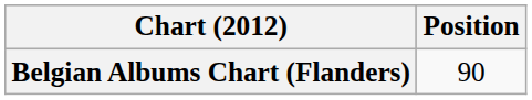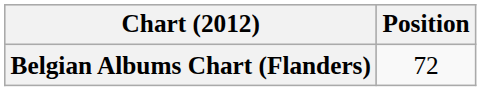Belgian Albums Chart (Flanders) | Position: 90 -> 72
